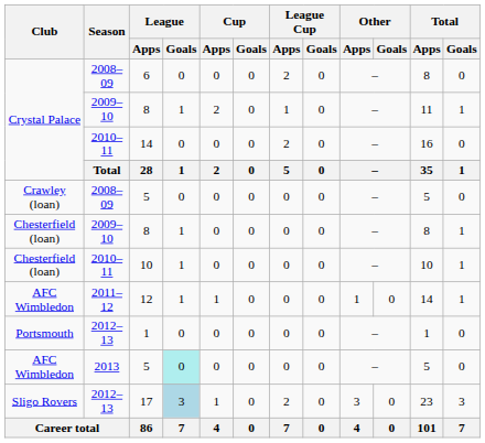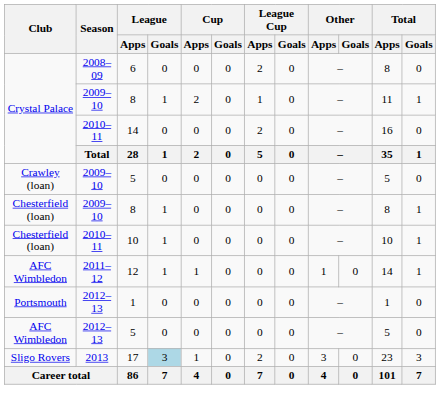Crawley (loan) / 5 | Season: 2008–09 -> 2009–10
AFC Wimbledon / 5 | Season: 2013 -> 2012–13
AFC Wimbledon / 5 | League / Goals: paleturquoise background -> no background
17 | Season: 2012–13 -> 2013
